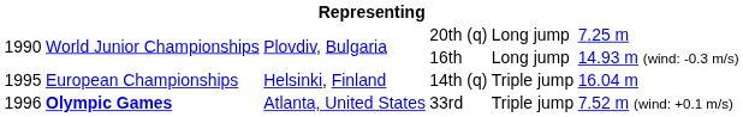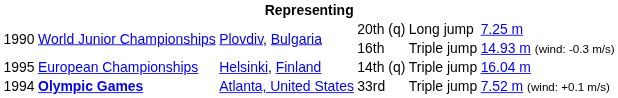16th | column 5: Long jump -> Triple jump
33rd | column 1: 1996 -> 1994
